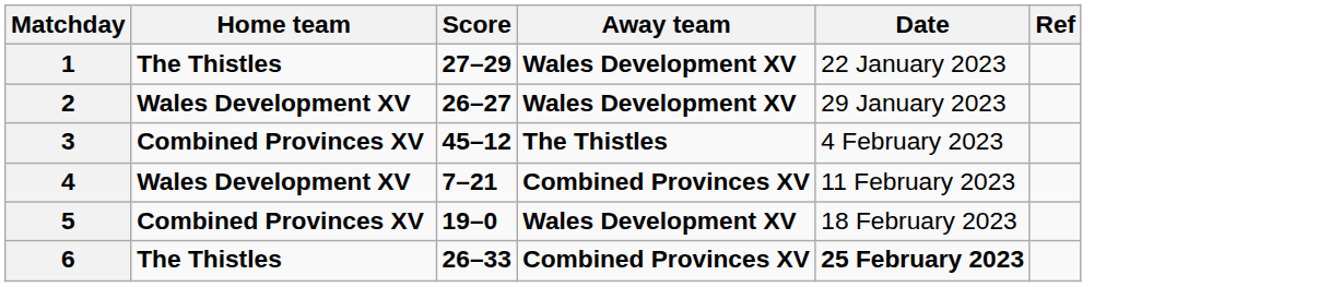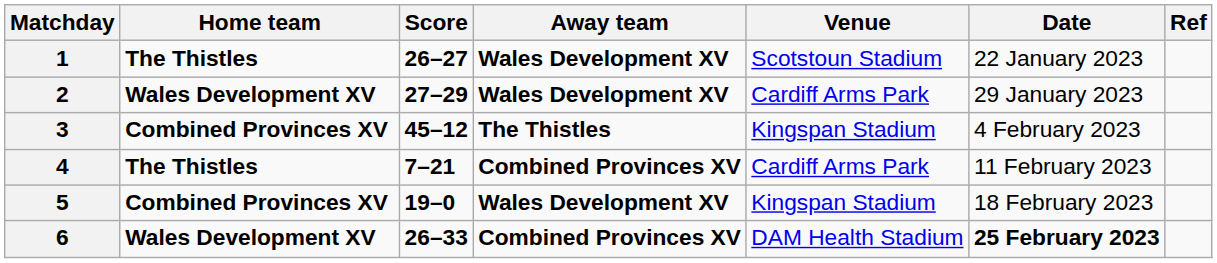+ column: Venue | Scotstoun Stadium | Cardiff Arms Park | Kingspan Stadium | Cardiff Arms Park | Kingspan Stadium | DAM Health Stadium
1 | Score: 27–29 -> 26–27
2 | Score: 26–27 -> 27–29
4 | Home team: Wales Development XV -> The Thistles
6 | Home team: The Thistles -> Wales Development XV
